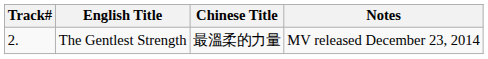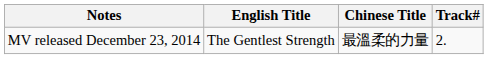columns swapped: Track# <-> Notes
